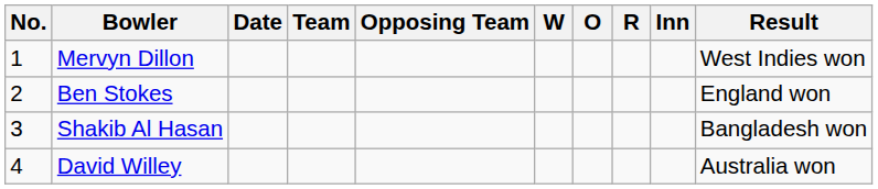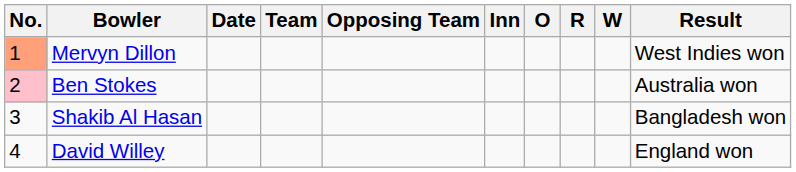columns swapped: Inn <-> W
Mervyn Dillon | No.: no background -> lightsalmon background
Ben Stokes | No.: no background -> pink background
Ben Stokes | Result: England won -> Australia won
David Willey | Result: Australia won -> England won
